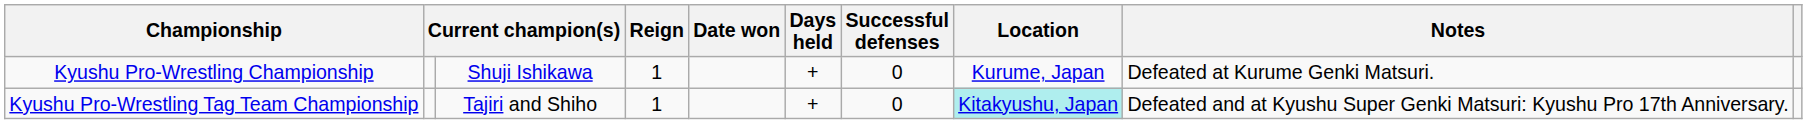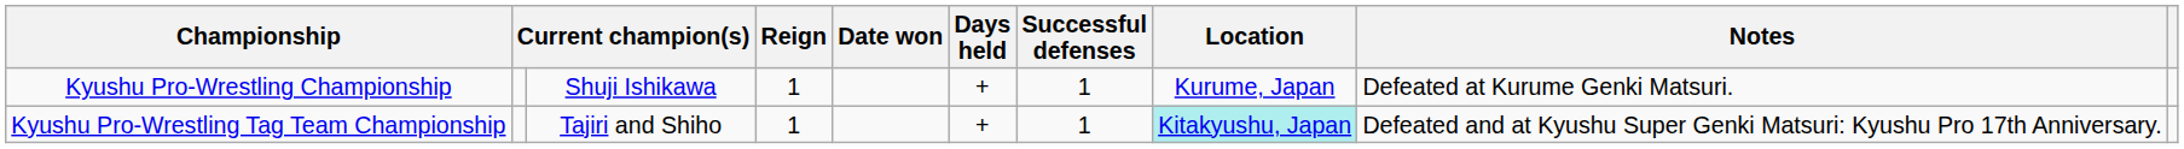Kyushu Pro-Wrestling Championship | Successful defenses: 0 -> 1
Kyushu Pro-Wrestling Tag Team Championship | Successful defenses: 0 -> 1
